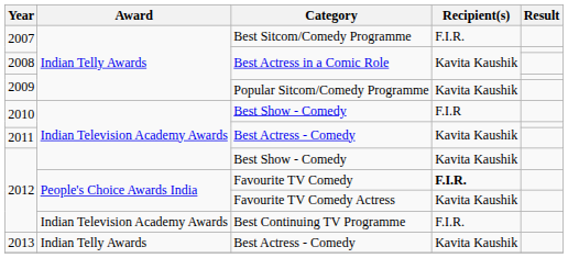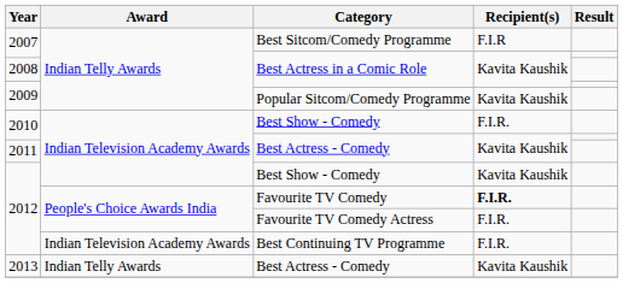Best Sitcom/Comedy Programme | Recipient(s): F.I.R. -> F.I.R
2010 / Best Show - Comedy | Recipient(s): F.I.R -> F.I.R.
Favourite TV Comedy Actress | Recipient(s): Kavita Kaushik -> F.I.R.
